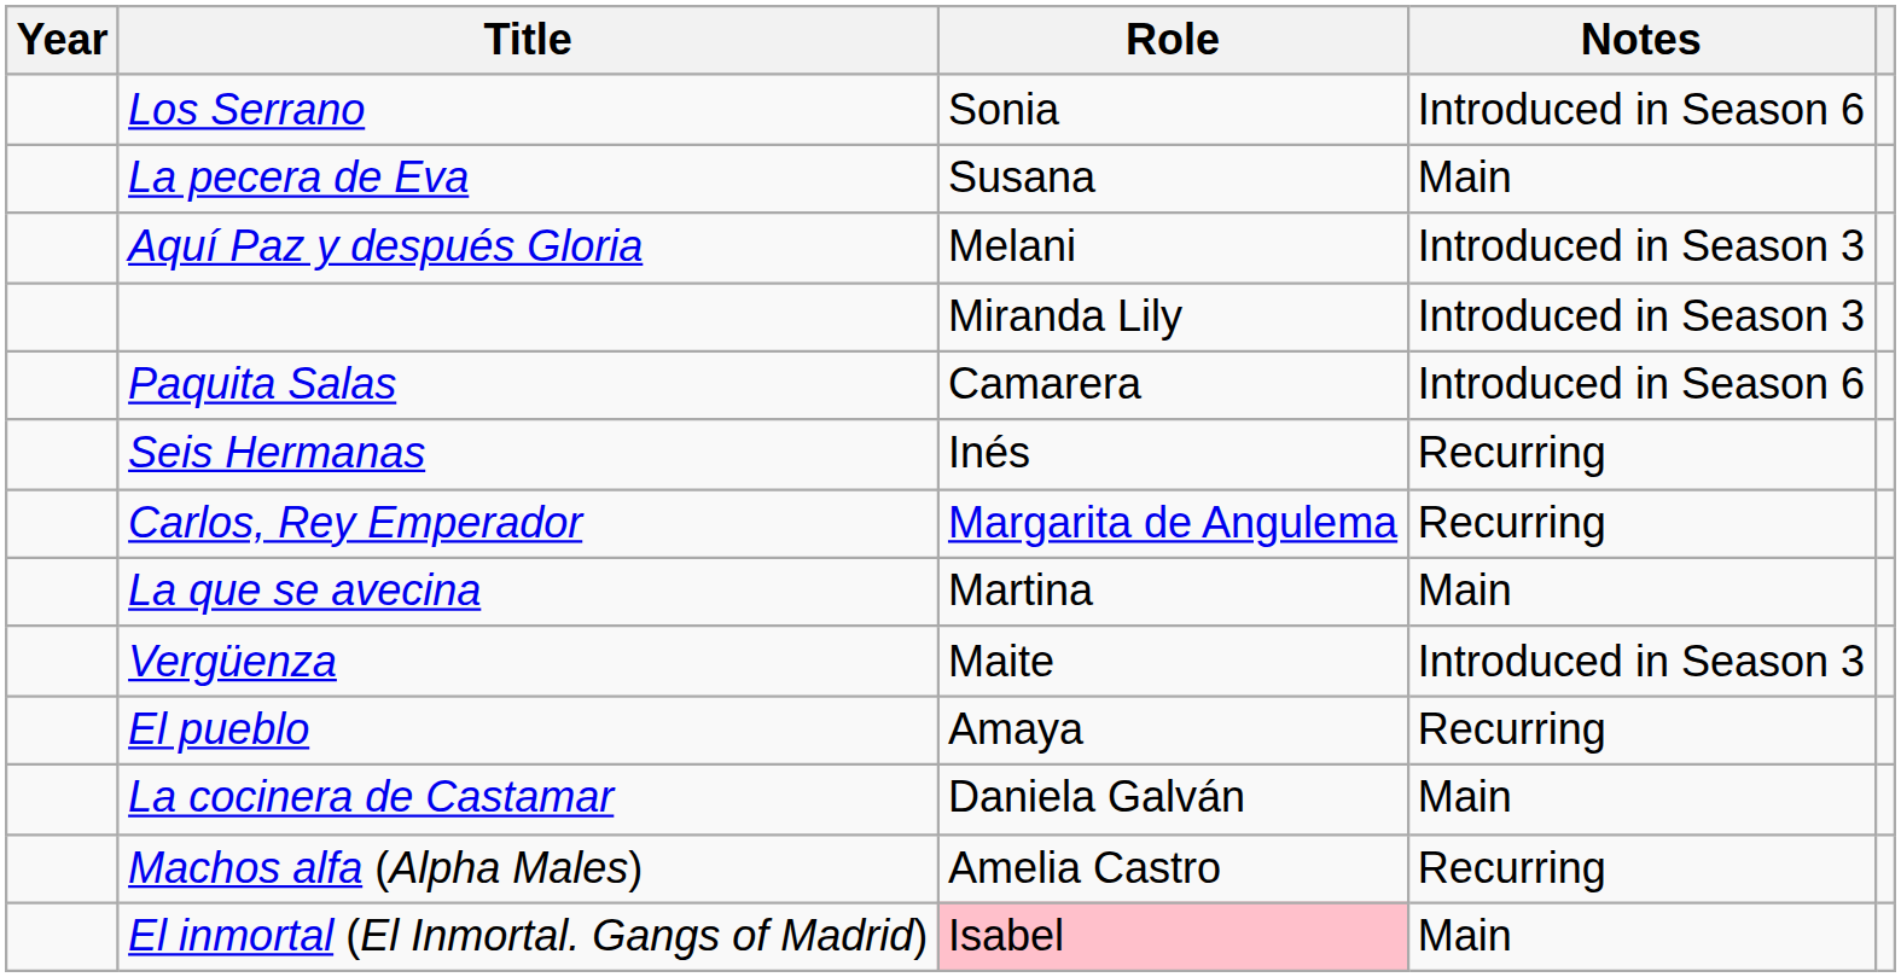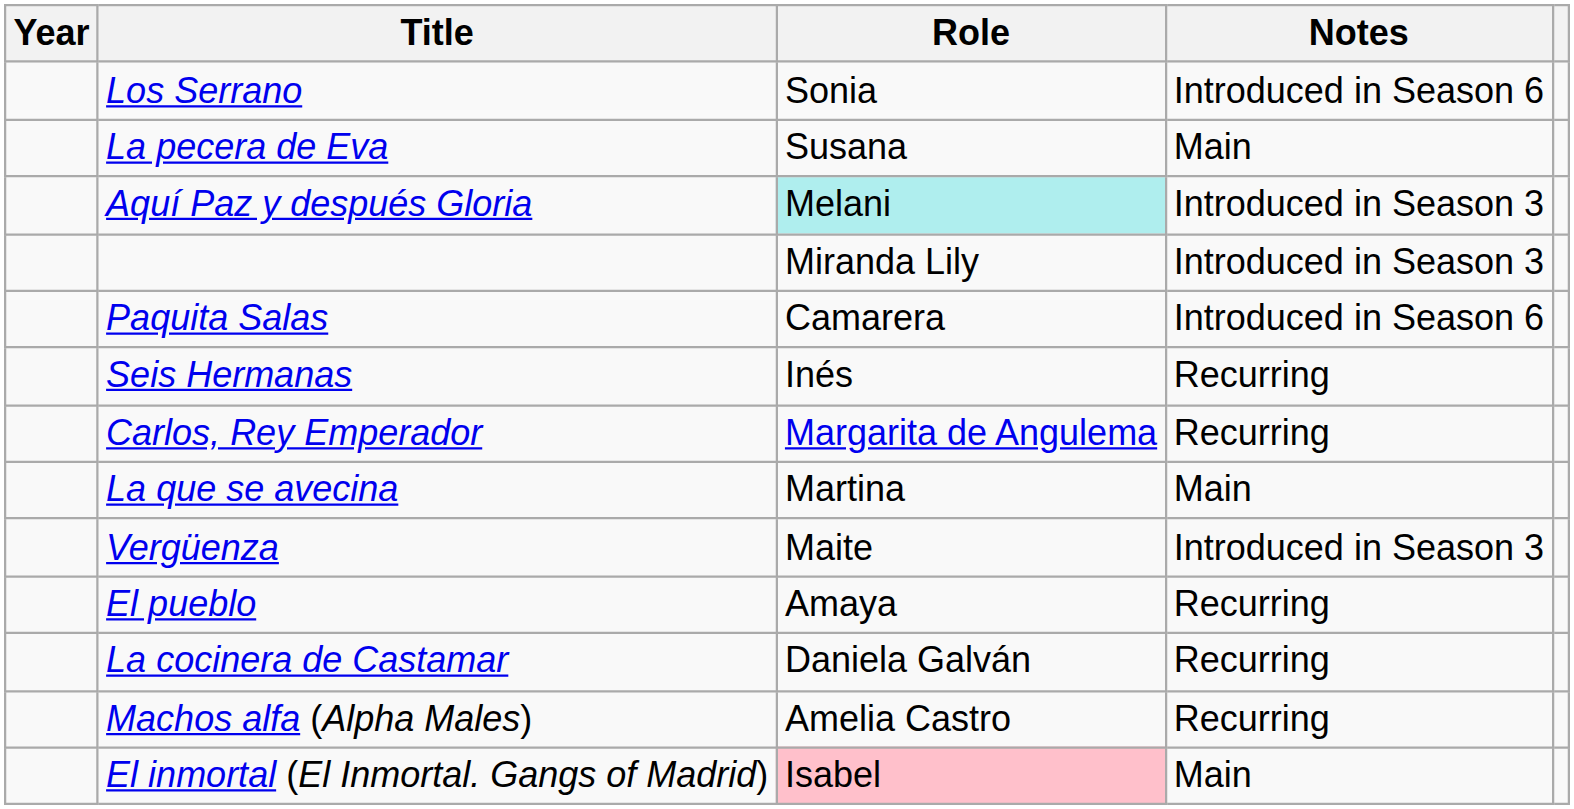Aquí Paz y después Gloria | Role: no background -> paleturquoise background
La cocinera de Castamar | Notes: Main -> Recurring
